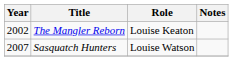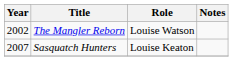The Mangler Reborn | Role: Louise Keaton -> Louise Watson
Sasquatch Hunters | Role: Louise Watson -> Louise Keaton
